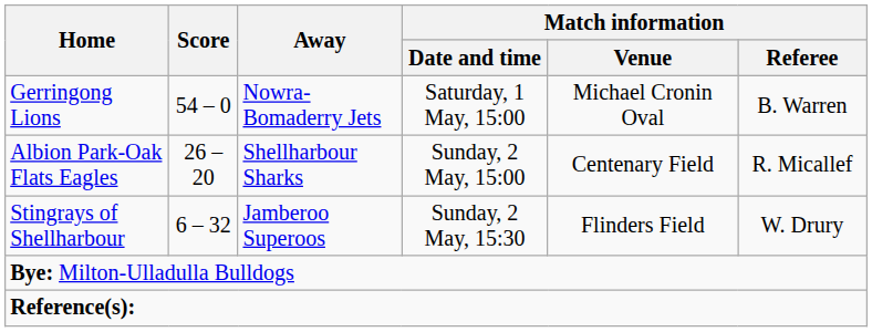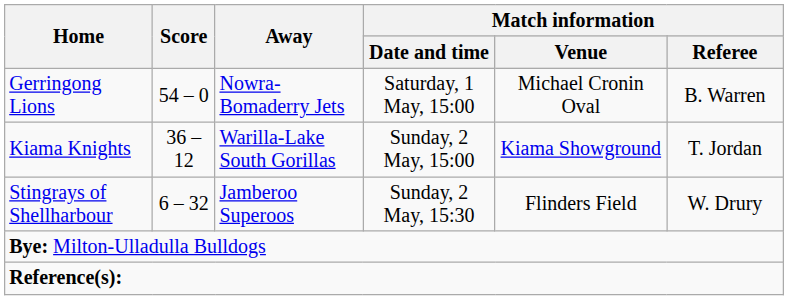+ row: Kiama Knights | 36 – 12 | Warilla-Lake South Gorillas | Sunday, 2 May, 15:00 | Kiama Showground | T. Jordan
- row: Albion Park-Oak Flats Eagles | 26 – 20 | Shellharbour Sharks | Sunday, 2 May, 15:00 | Centenary Field | R. Micallef
